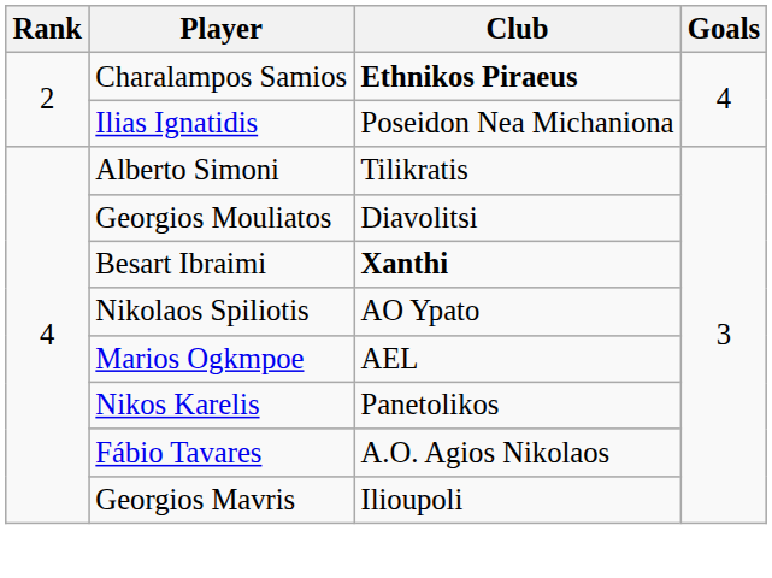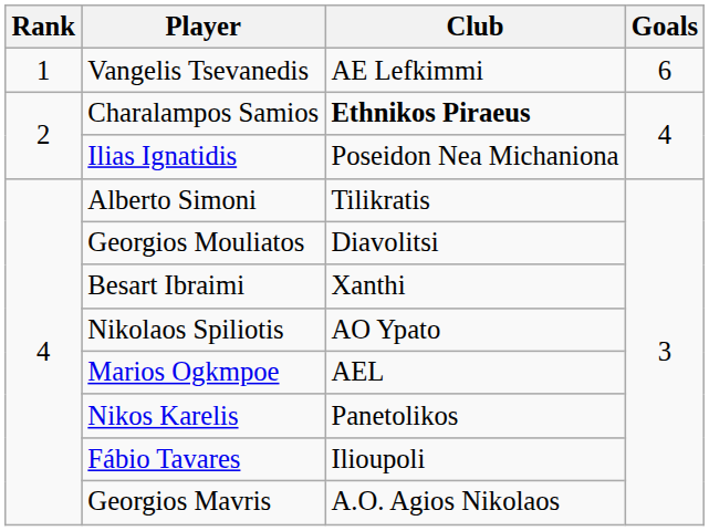+ row: 1 | Vangelis Tsevanedis | AE Lefkimmi | 6
Besart Ibraimi | Club: bold -> normal
Fábio Tavares | Club: A.O. Agios Nikolaos -> Ilioupoli
Georgios Mavris | Club: Ilioupoli -> A.O. Agios Nikolaos
